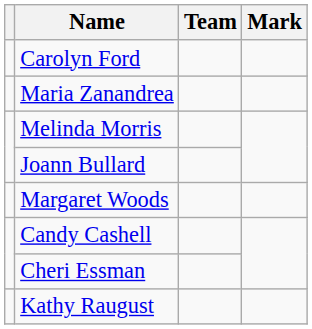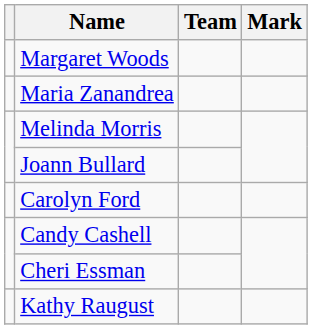rows swapped: Carolyn Ford <-> Margaret Woods
